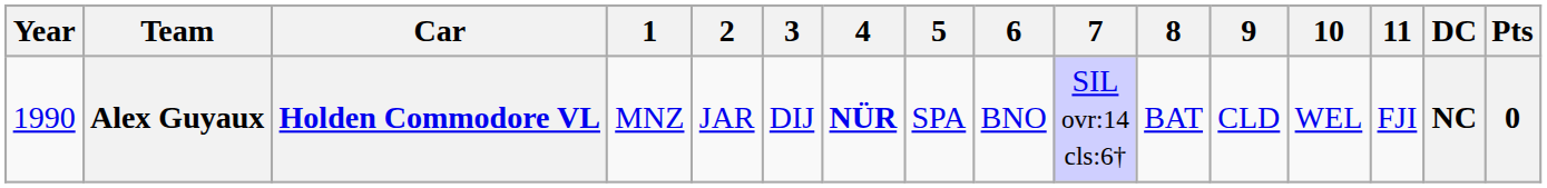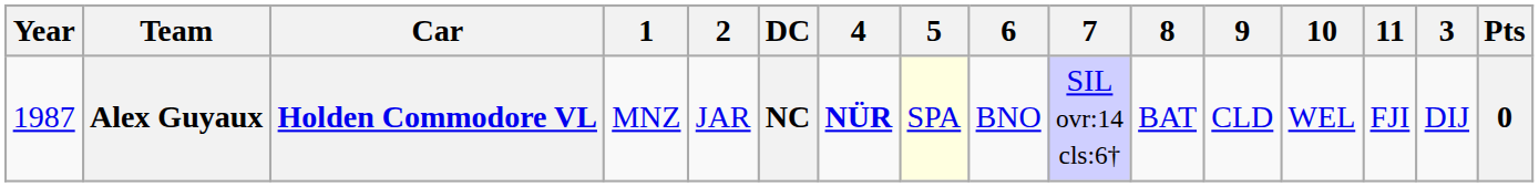columns swapped: 3 <-> DC
Alex Guyaux | Year: 1990 -> 1987
Alex Guyaux | 5: no background -> lightyellow background
